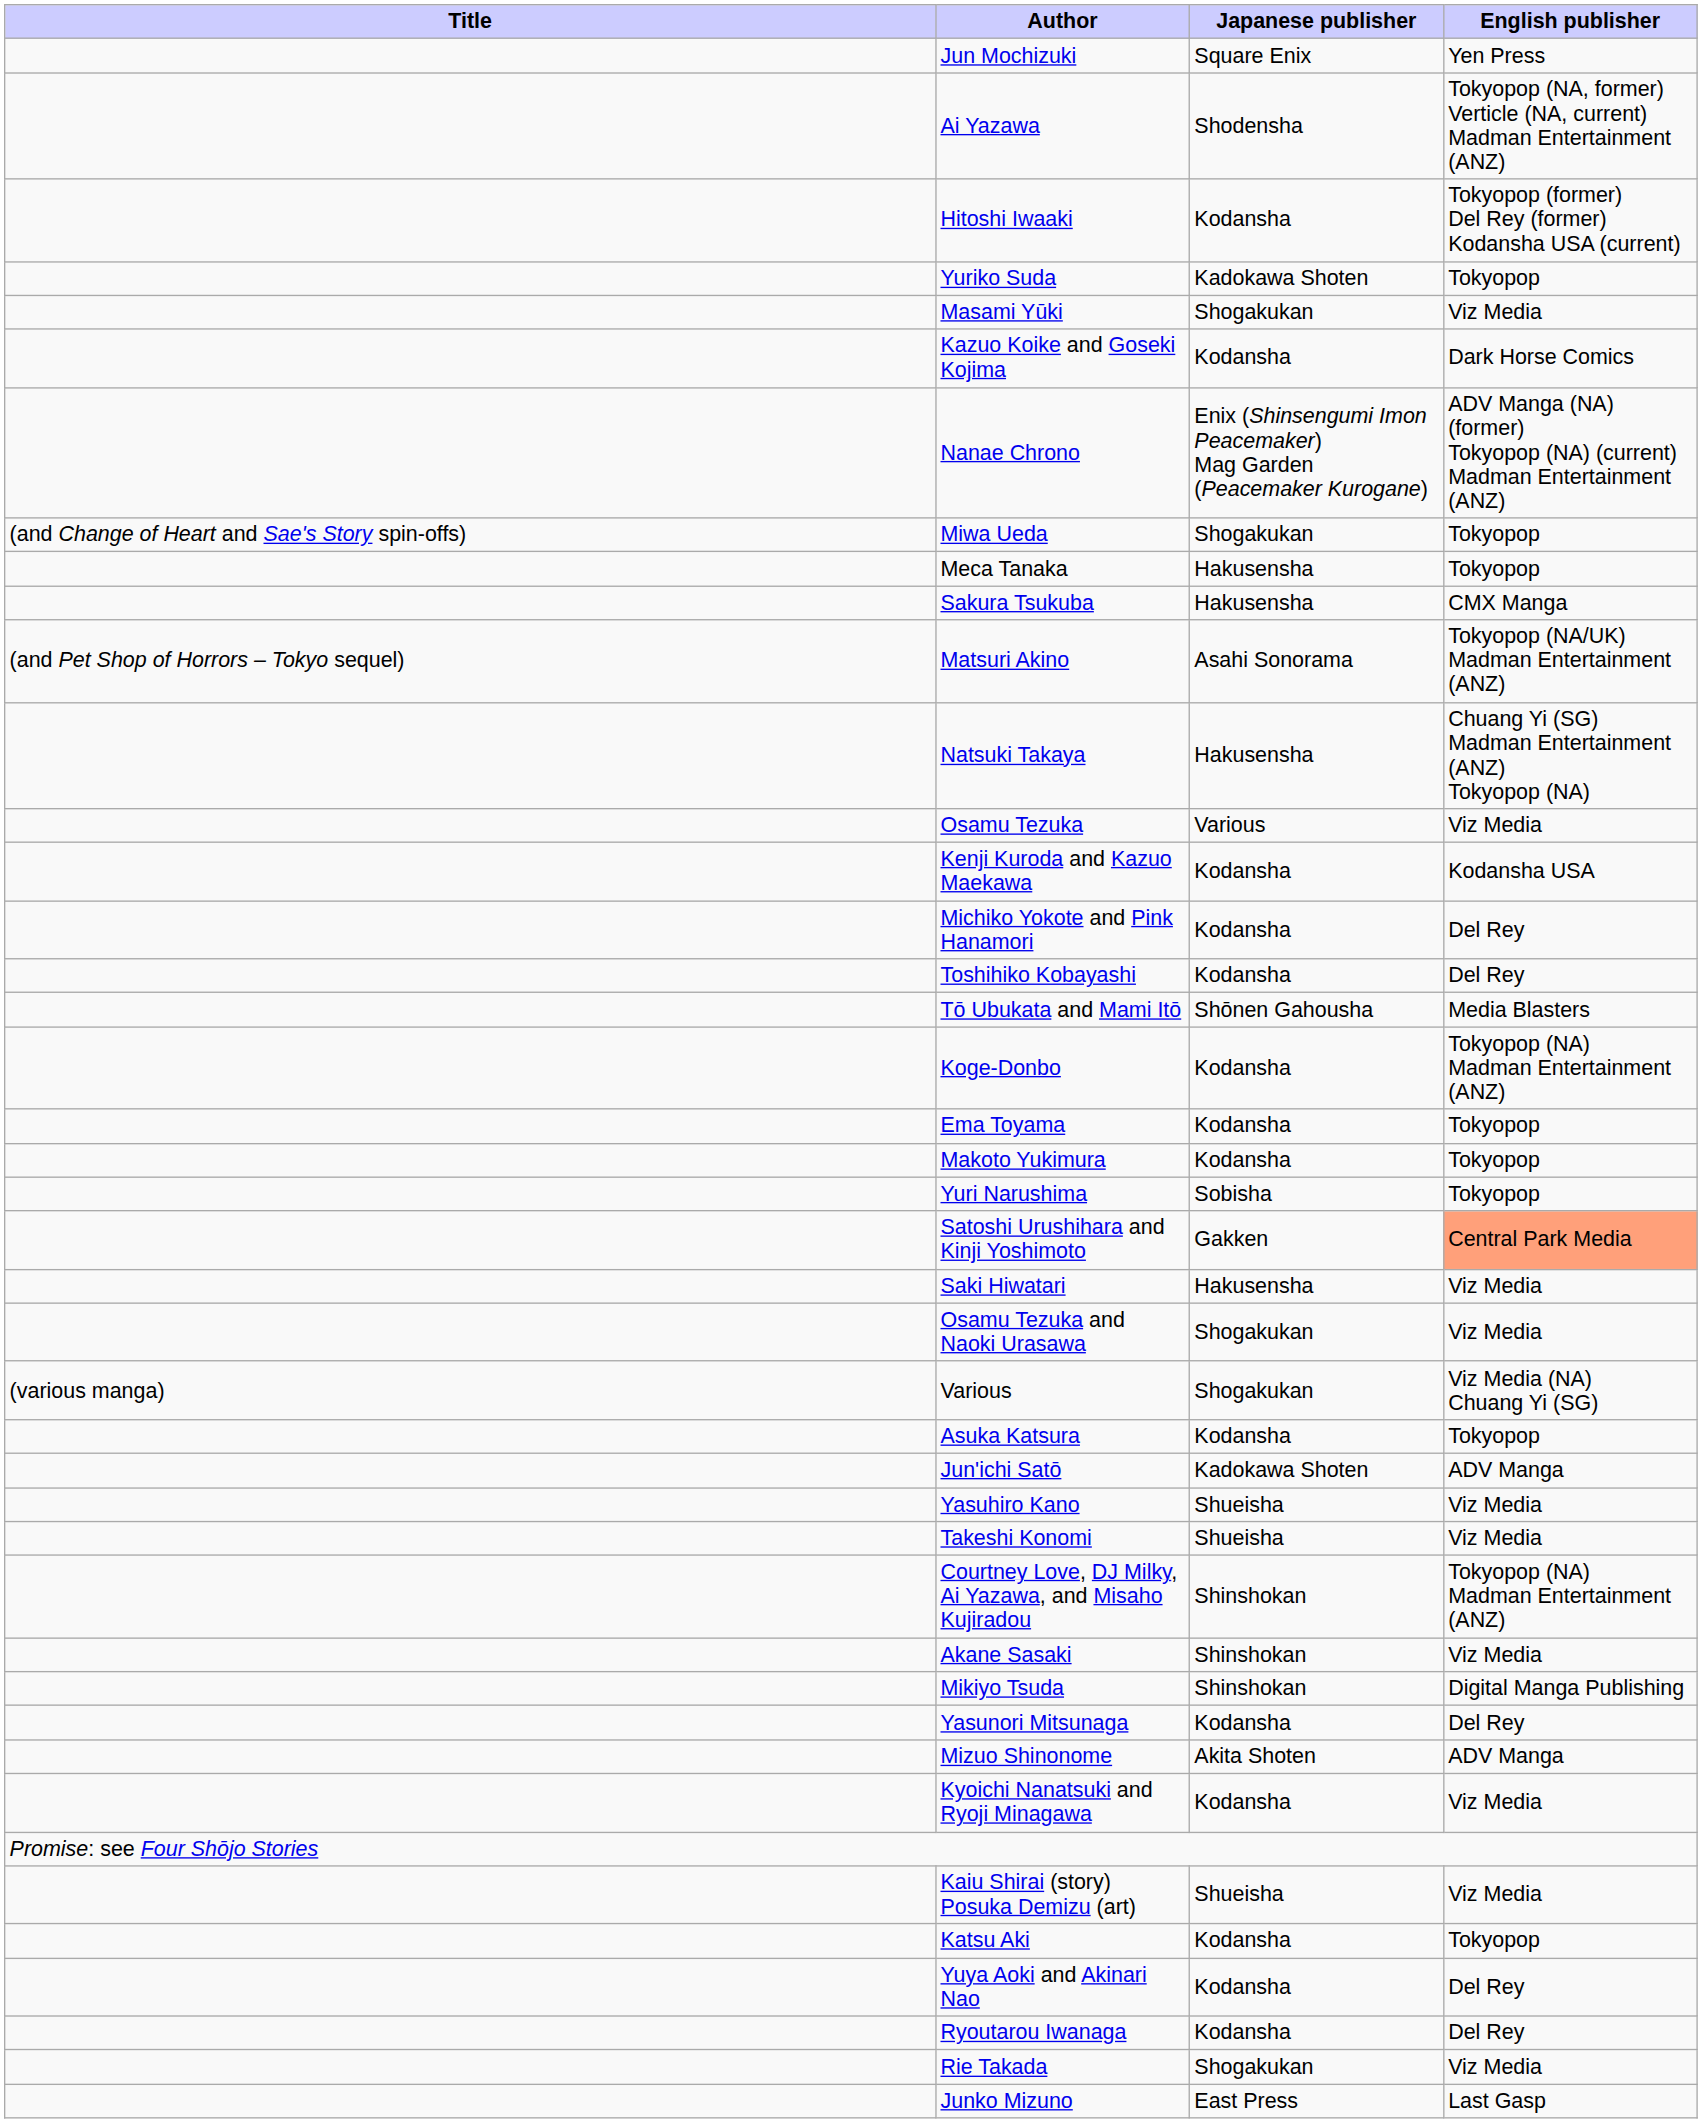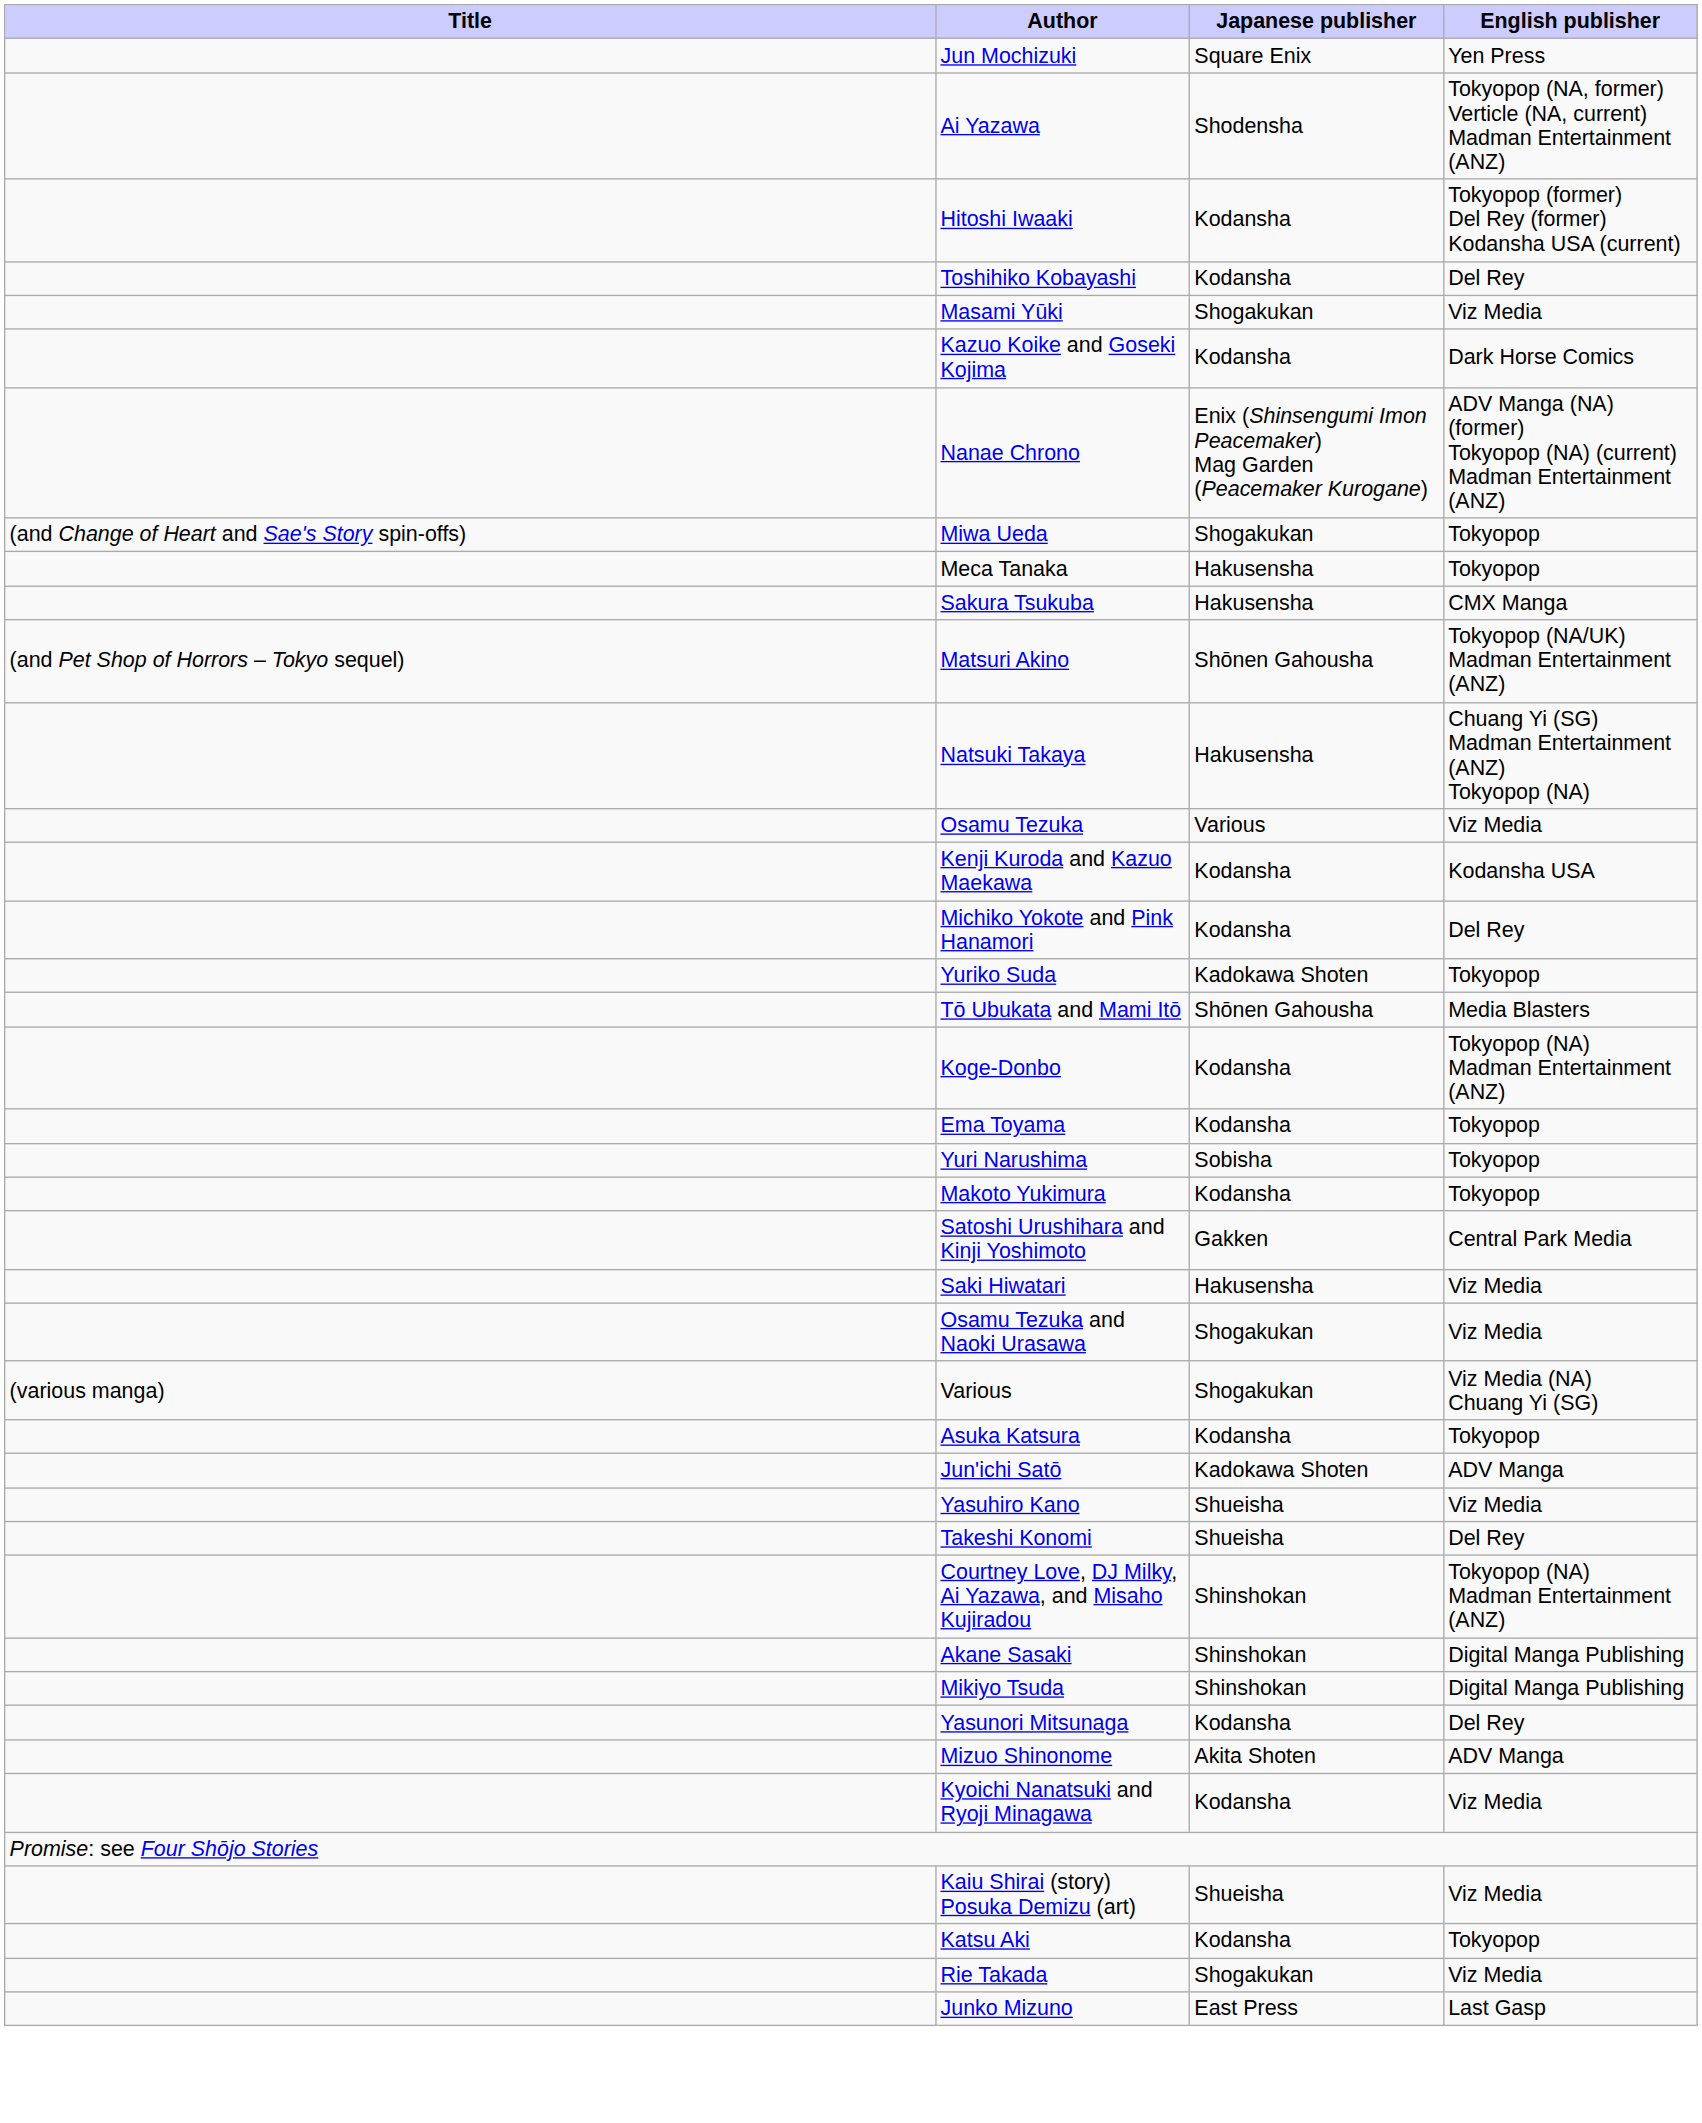rows swapped: Toshihiko Kobayashi <-> Yuriko Suda
Matsuri Akino | Japanese publisher: Asahi Sonorama -> Shōnen Gahousha
rows swapped: Yuri Narushima <-> Makoto Yukimura
Satoshi Urushihara and Kinji Yoshimoto | English publisher: lightsalmon background -> no background
Takeshi Konomi | English publisher: Viz Media -> Del Rey
Akane Sasaki | English publisher: Viz Media -> Digital Manga Publishing
- row: Yuya Aoki and Akinari Nao | Kodansha | Del Rey
- row: Ryoutarou Iwanaga | Kodansha | Del Rey
